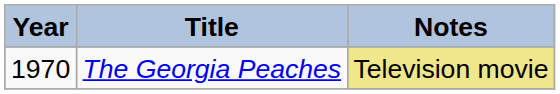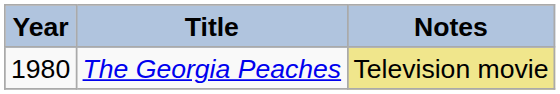The Georgia Peaches | Year: 1970 -> 1980
